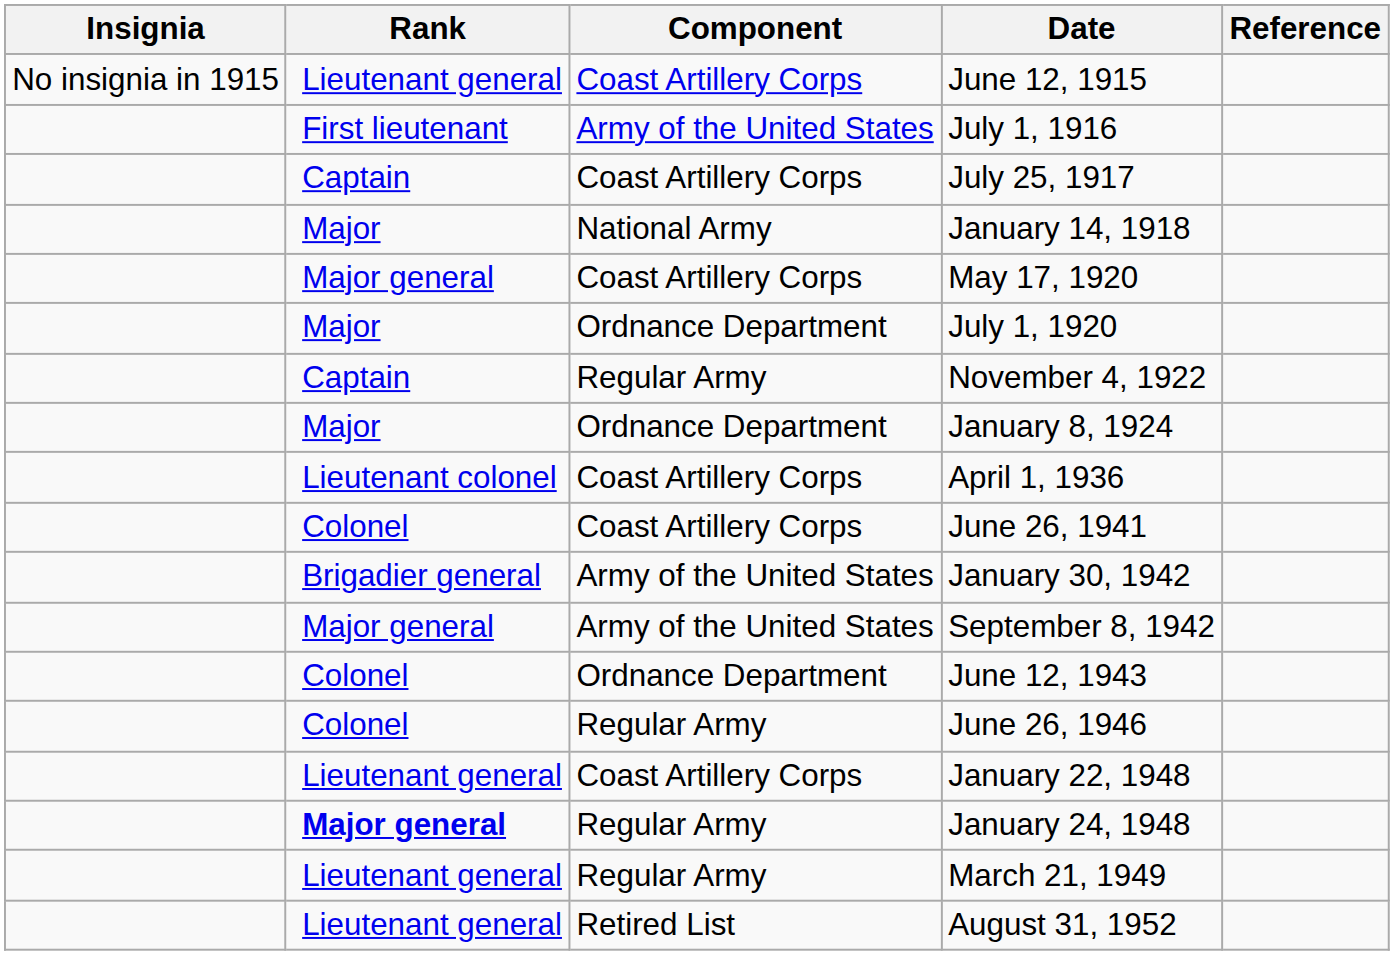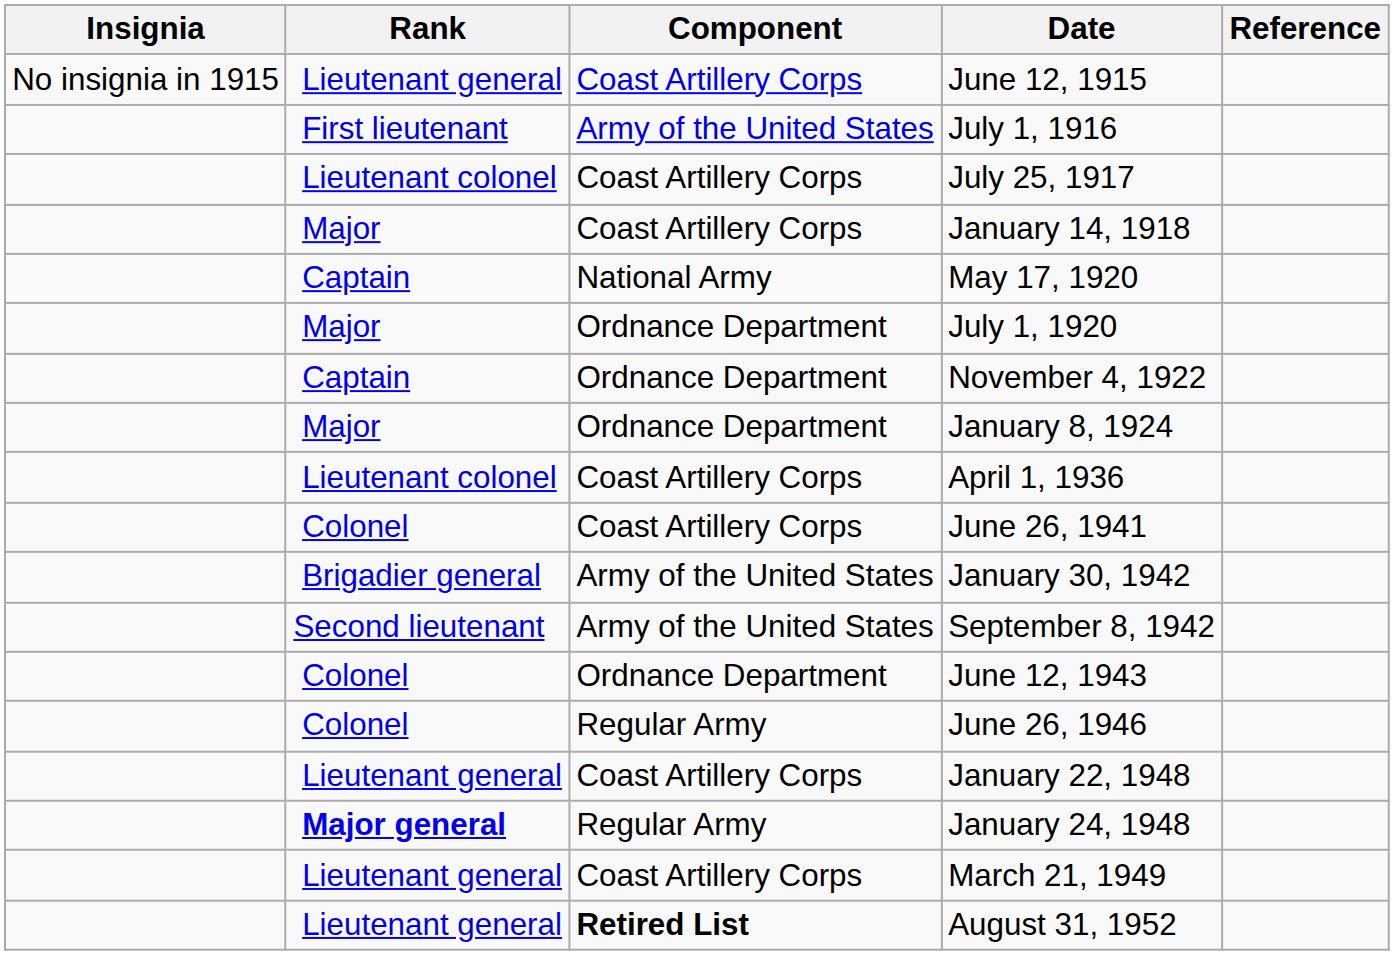July 25, 1917 | Rank: Captain -> Lieutenant colonel
January 14, 1918 | Component: National Army -> Coast Artillery Corps
May 17, 1920 | Rank: Major general -> Captain
May 17, 1920 | Component: Coast Artillery Corps -> National Army
November 4, 1922 | Component: Regular Army -> Ordnance Department
September 8, 1942 | Rank: Major general -> Second lieutenant
March 21, 1949 | Component: Regular Army -> Coast Artillery Corps
August 31, 1952 | Component: normal -> bold
